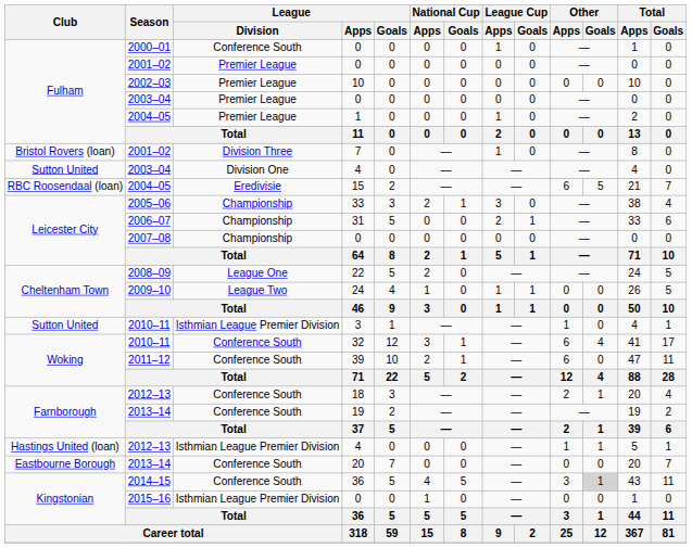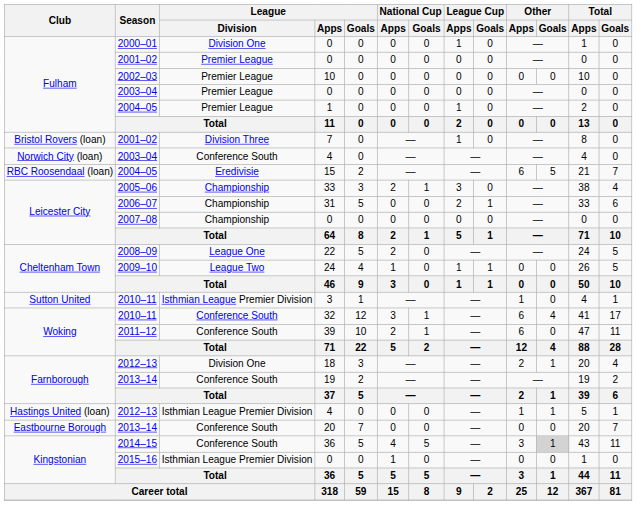2000–01 / 0 | League / Division: Conference South -> Division One
2003–04 / 4 | Club: Sutton United -> Norwich City (loan)
2003–04 / 4 | League / Division: Division One -> Conference South
18 | League / Division: Conference South -> Division One
